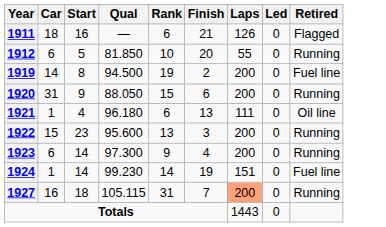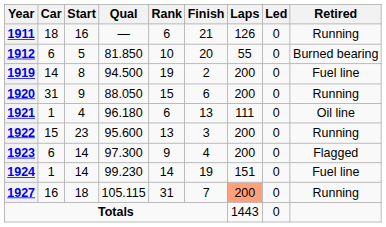1911 | Retired: Flagged -> Running
1912 | Retired: Running -> Burned bearing
1923 | Retired: Running -> Flagged
